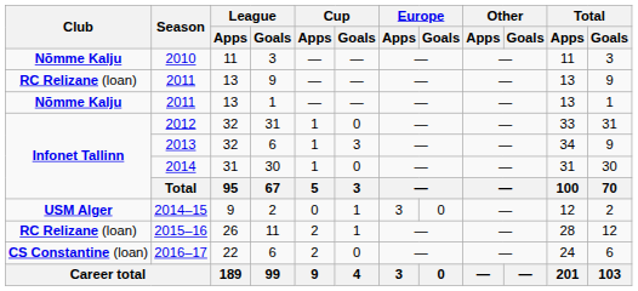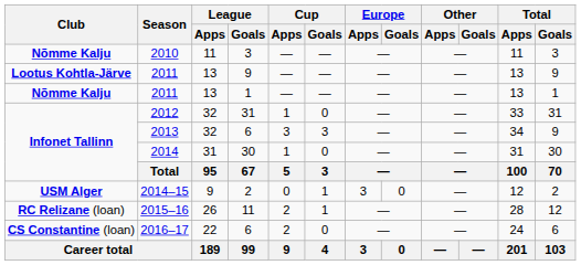2011 / 9 | Club: RC Relizane (loan) -> Lootus Kohtla-Järve
2013 | Cup / Apps: 1 -> 3
